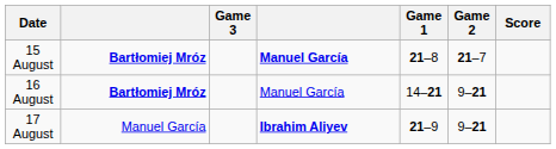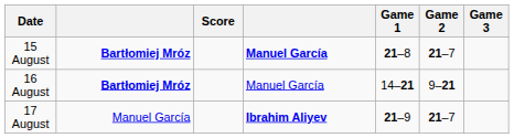columns swapped: Score <-> Game 3
17 August | Game 2: 9–21 -> 21–7
